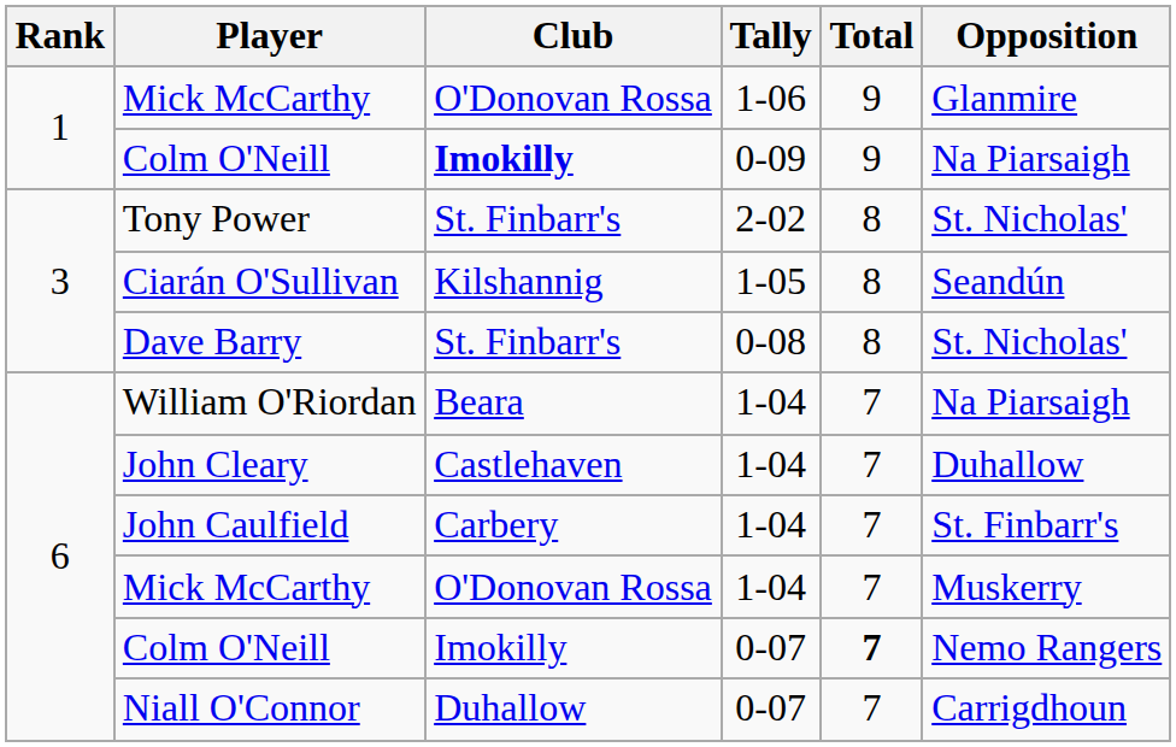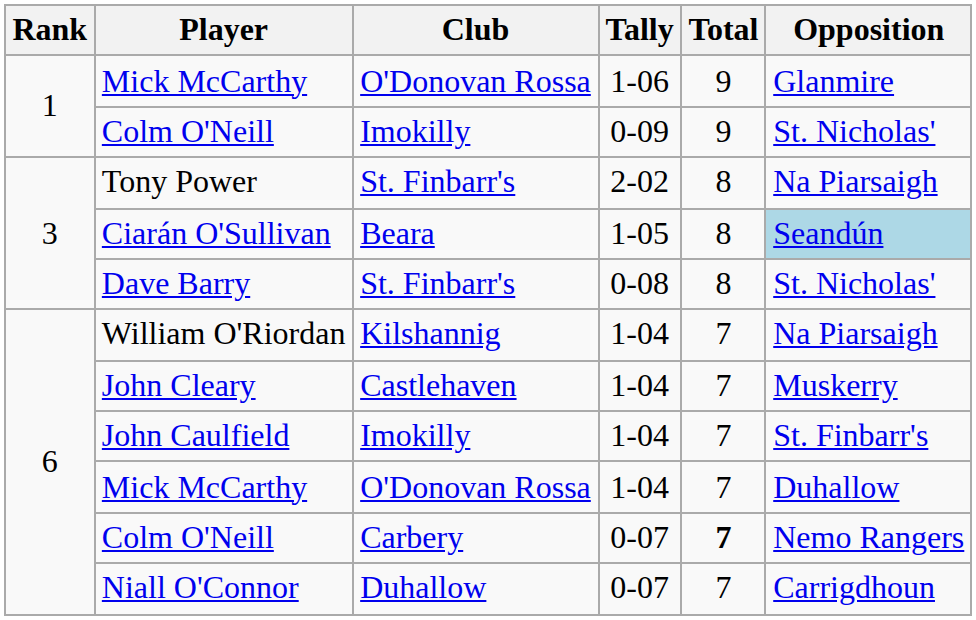Colm O'Neill / 0-09 | Club: bold -> normal
Colm O'Neill / 0-09 | Opposition: Na Piarsaigh -> St. Nicholas'
Tony Power | Opposition: St. Nicholas' -> Na Piarsaigh
Ciarán O'Sullivan | Club: Kilshannig -> Beara
Ciarán O'Sullivan | Opposition: no background -> lightblue background
William O'Riordan | Club: Beara -> Kilshannig
John Cleary | Opposition: Duhallow -> Muskerry
John Caulfield | Club: Carbery -> Imokilly
Mick McCarthy / 1-04 | Opposition: Muskerry -> Duhallow
Colm O'Neill / 0-07 | Club: Imokilly -> Carbery
